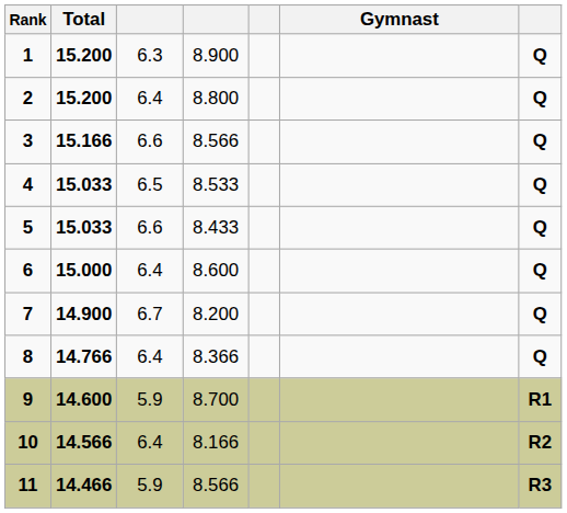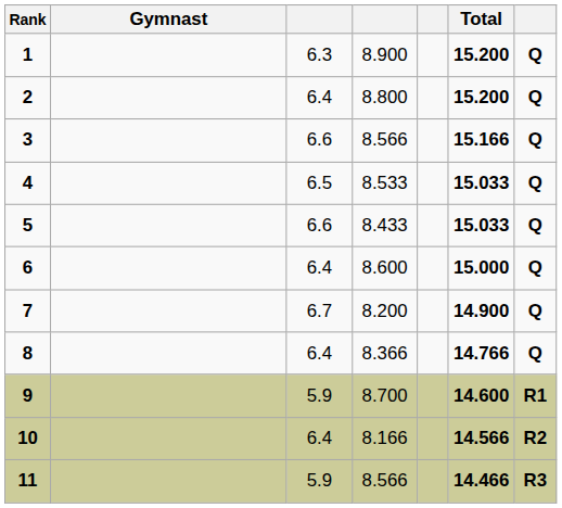columns swapped: Gymnast <-> Total
